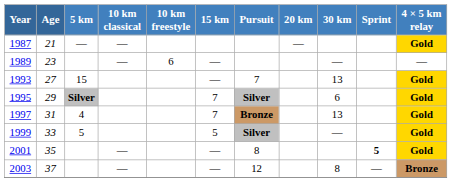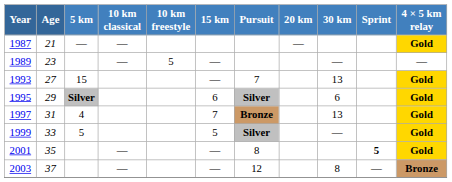1989 | 10 km freestyle: 6 -> 5
1995 | 15 km: 7 -> 6
